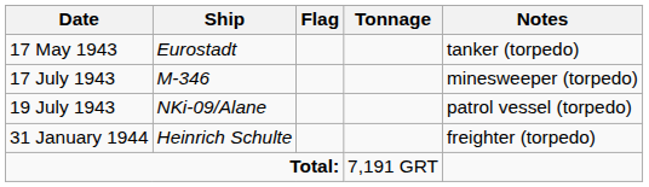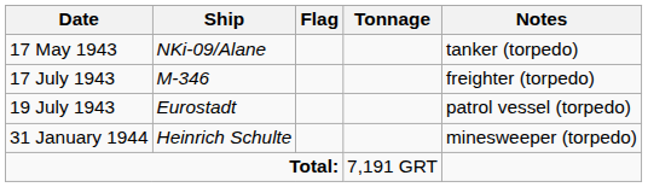17 May 1943 | Ship: Eurostadt -> NKi-09/Alane
17 July 1943 | Notes: minesweeper (torpedo) -> freighter (torpedo)
19 July 1943 | Ship: NKi-09/Alane -> Eurostadt
31 January 1944 | Notes: freighter (torpedo) -> minesweeper (torpedo)
